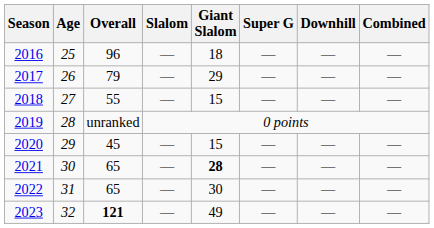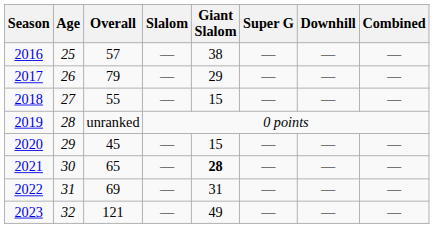2016 | Overall: 96 -> 57
2016 | Giant Slalom: 18 -> 38
2022 | Overall: 65 -> 69
2022 | Giant Slalom: 30 -> 31
2023 | Overall: bold -> normal
